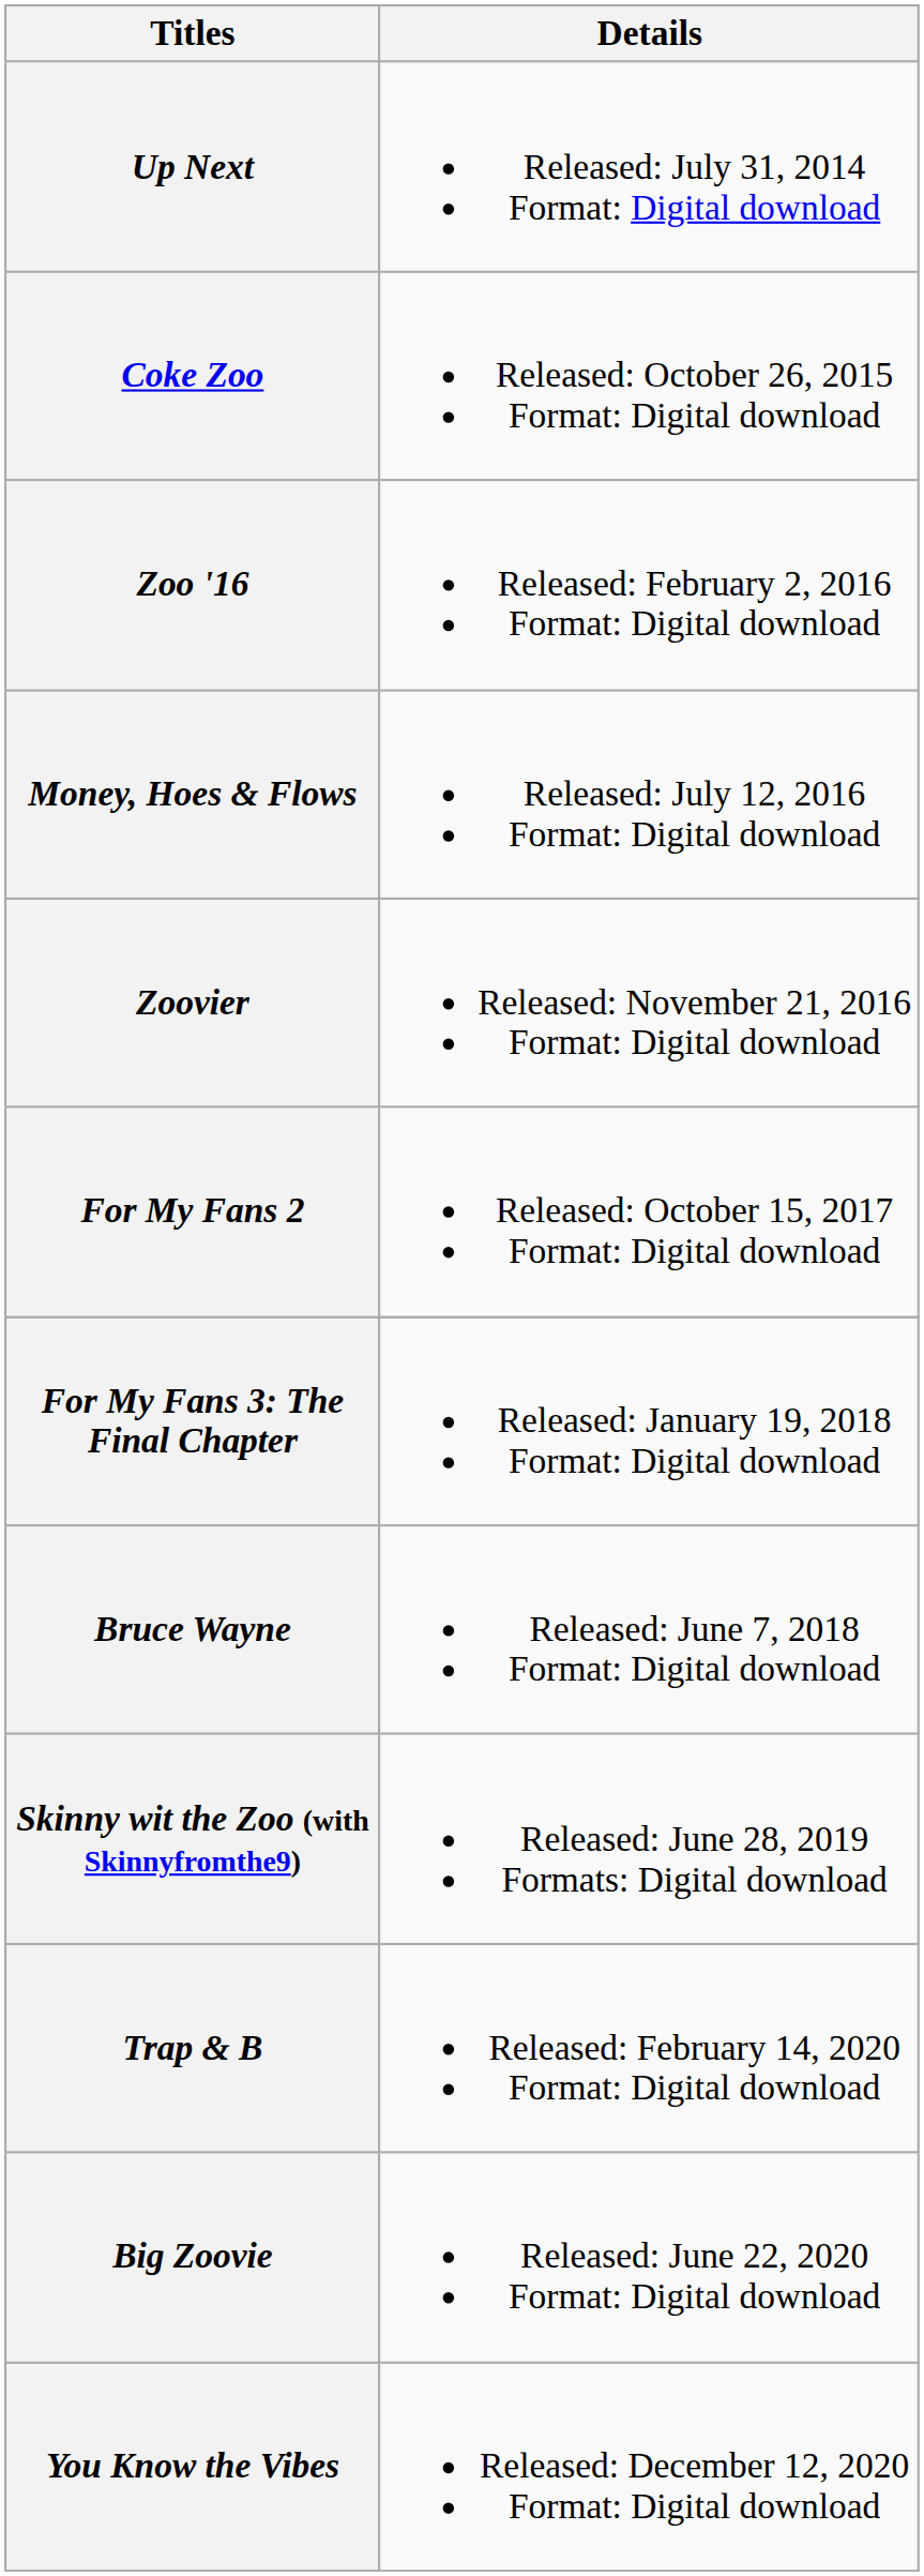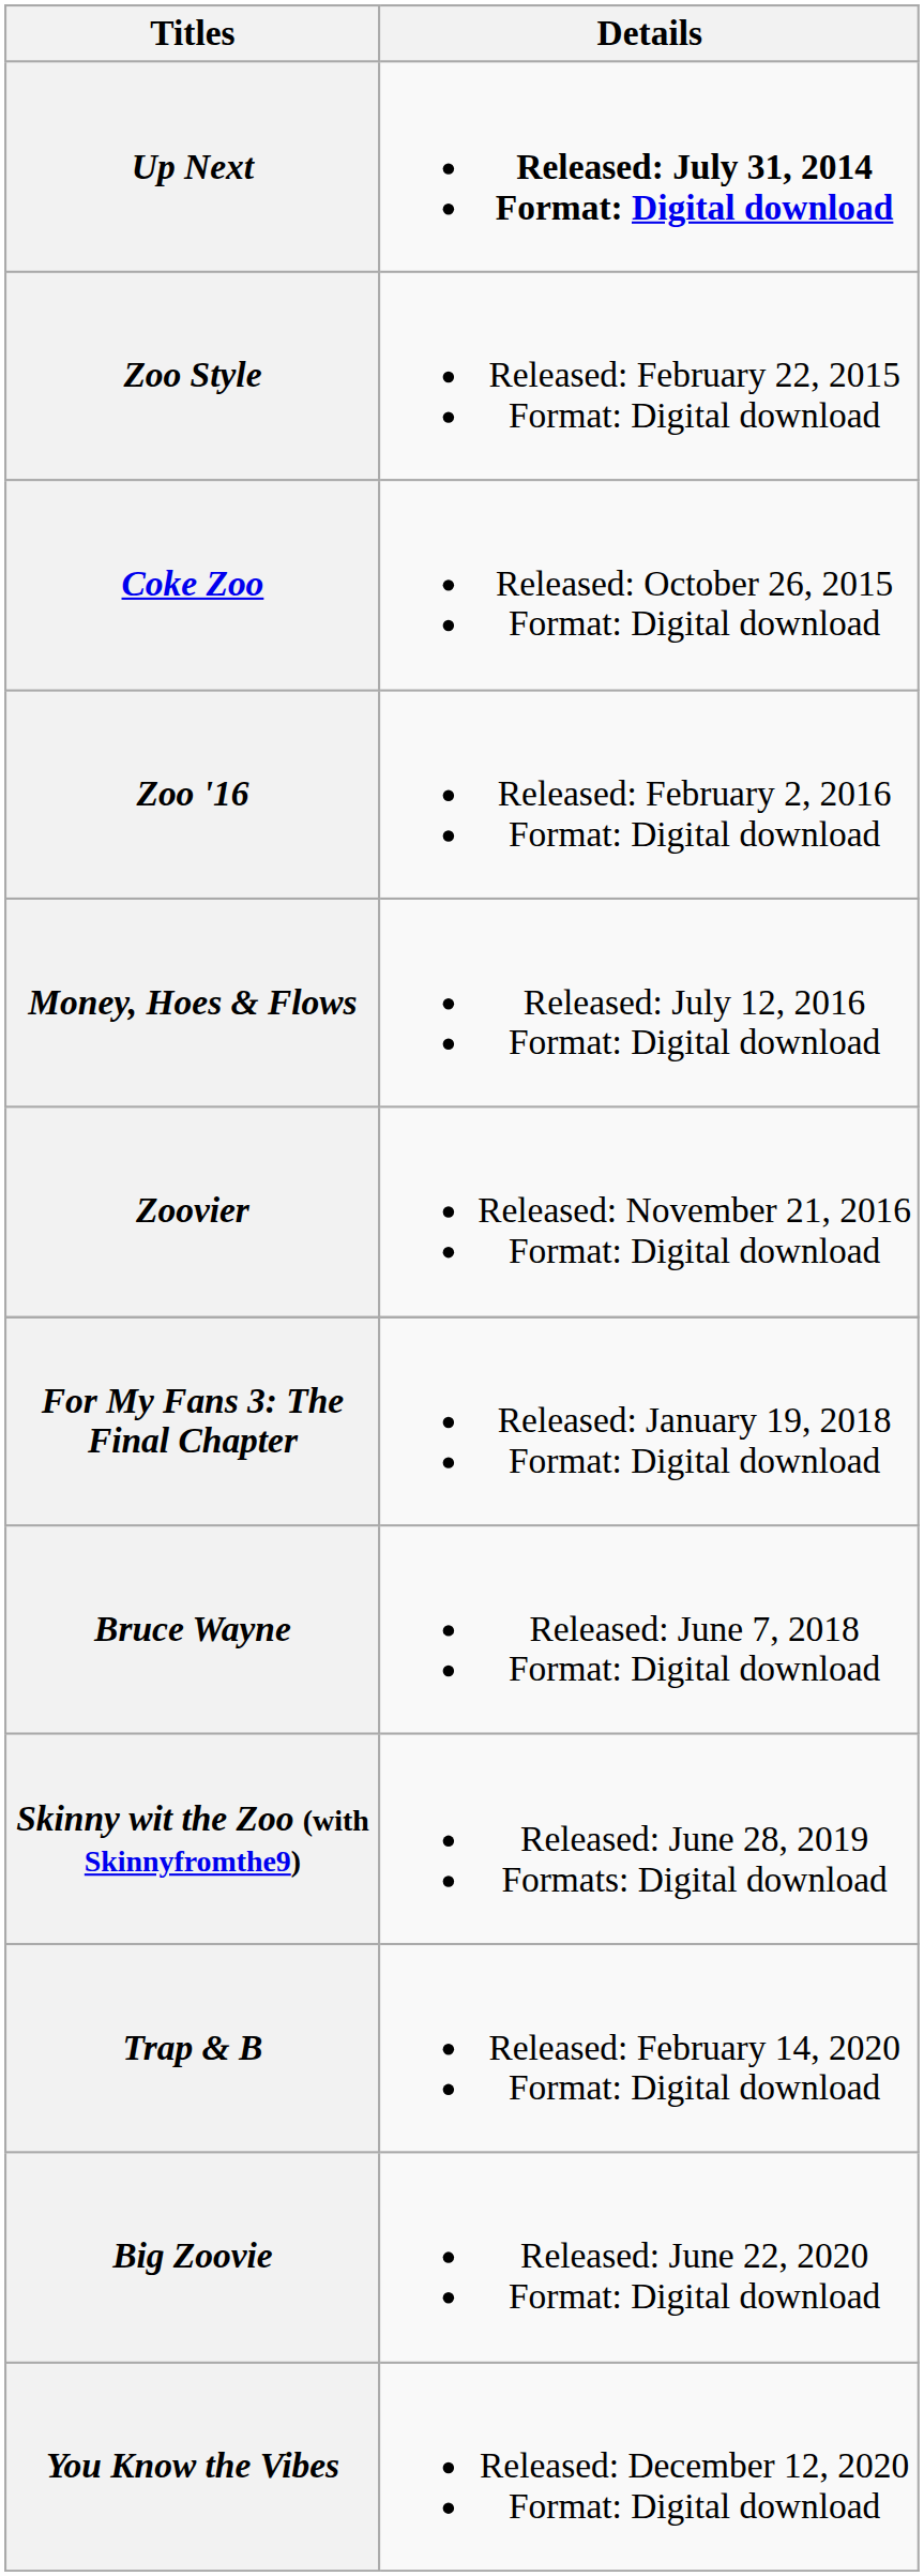Up Next | Details: normal -> bold
+ row: Zoo Style | Released: February 22, 2015 Format: Digital download
- row: For My Fans 2 | Released: October 15, 2017 Format: Digital download
